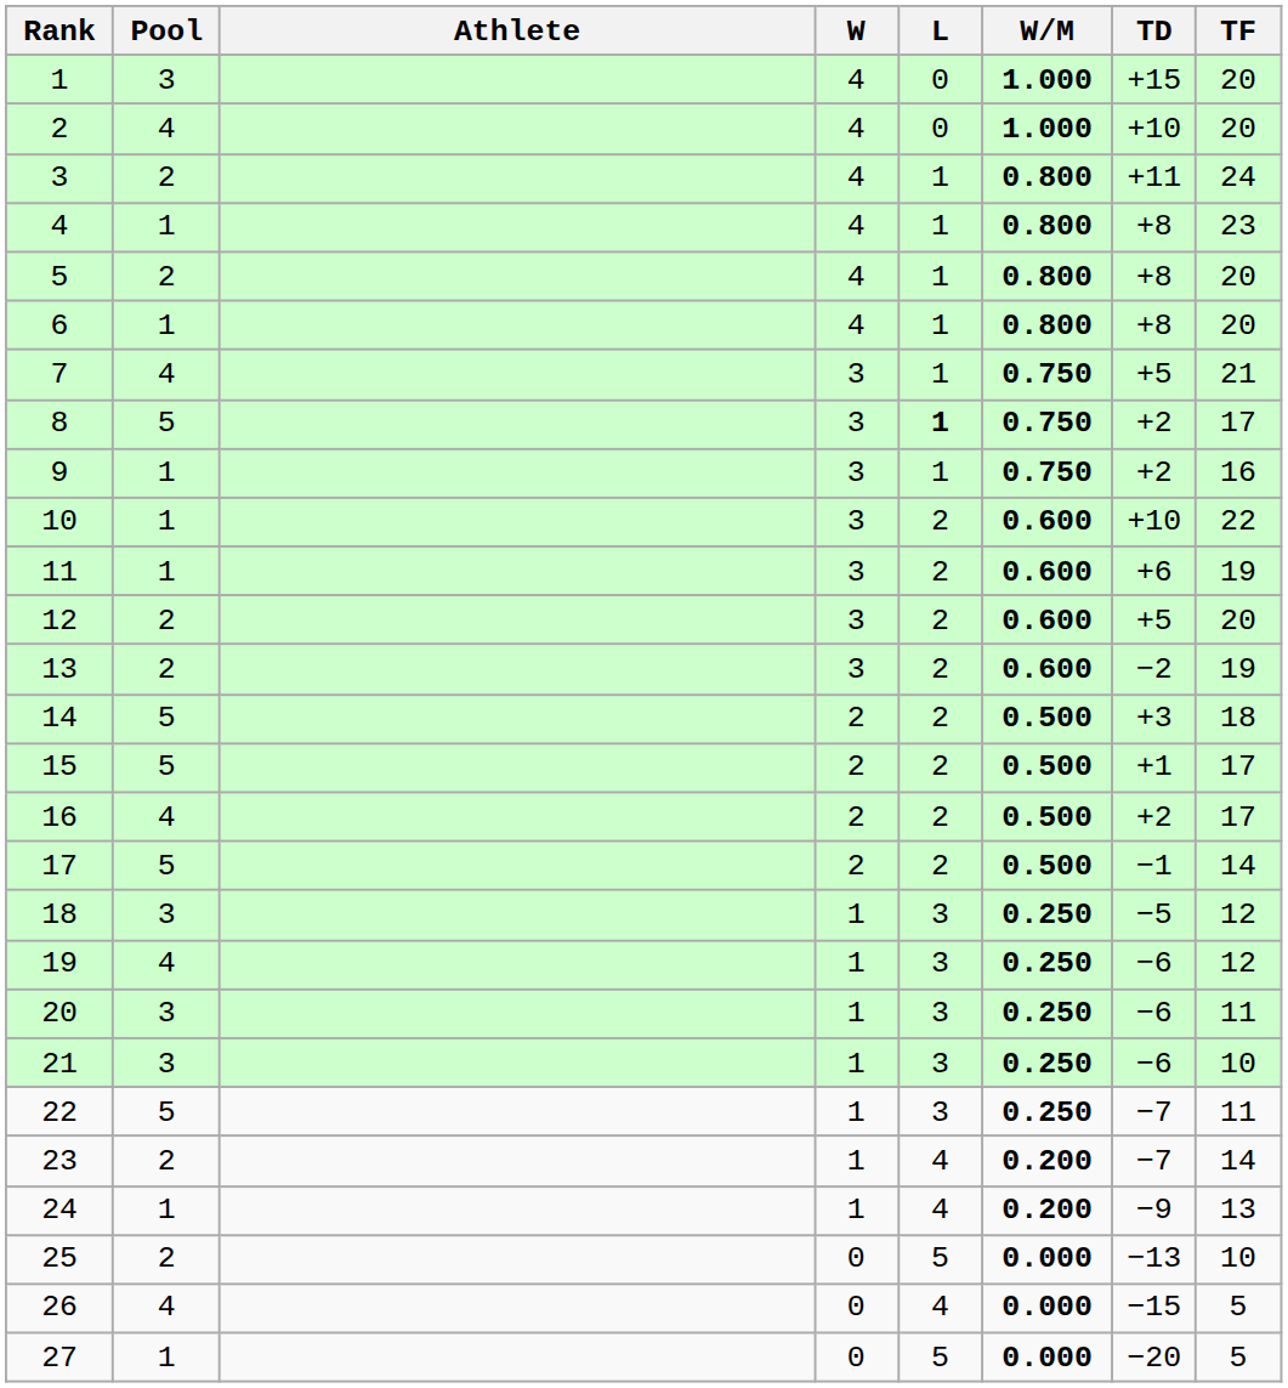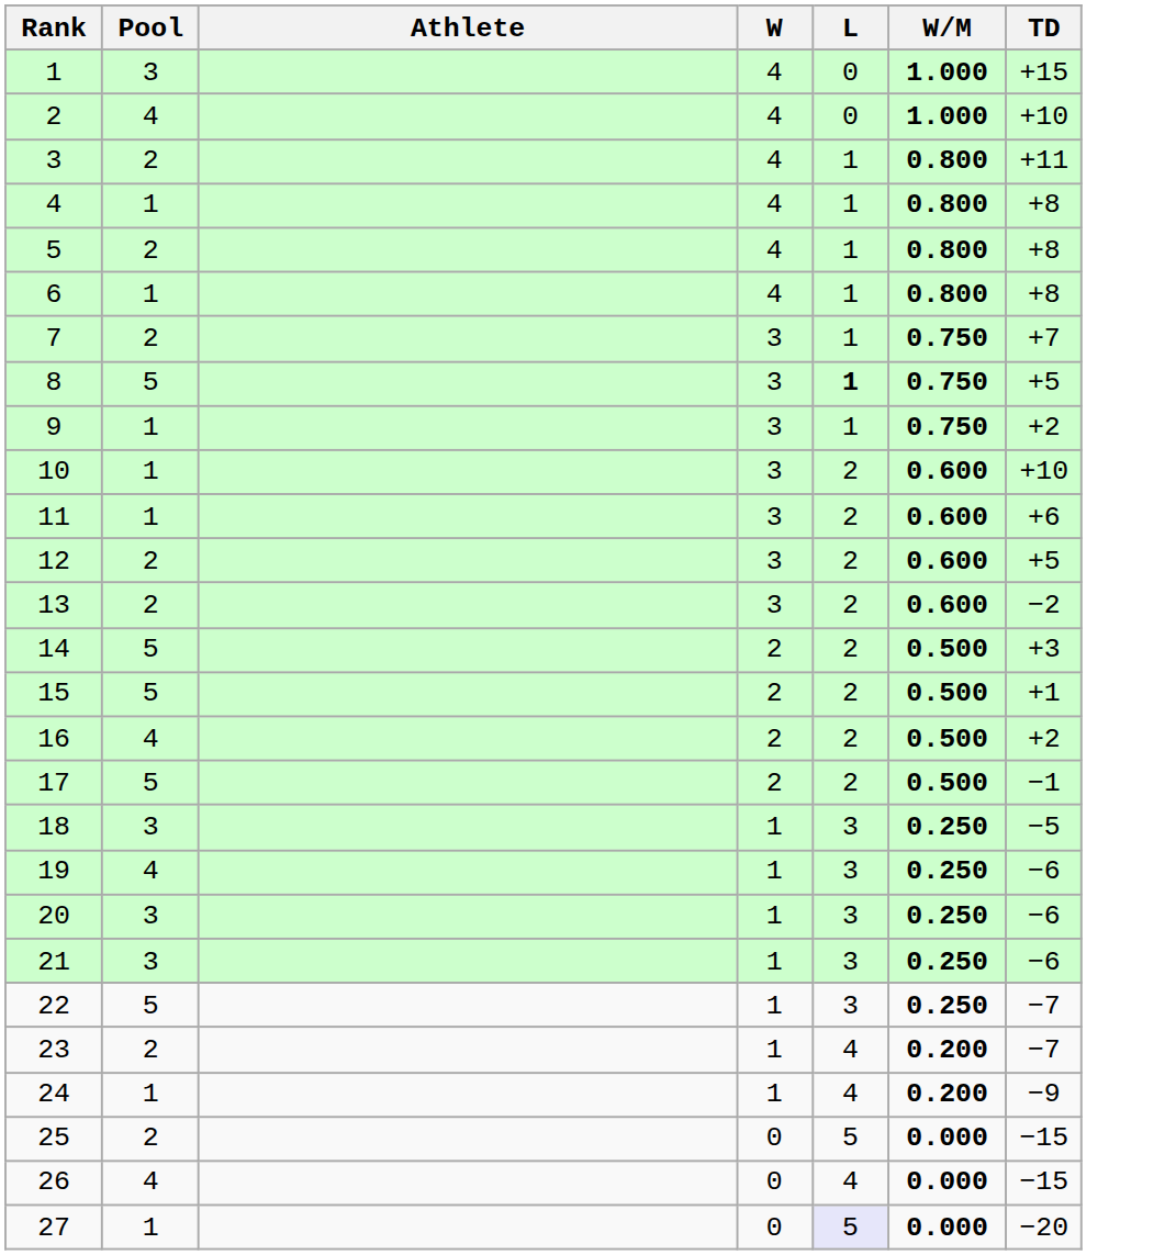- column: TF | 20 | 20 | 24 | 23 | 20 | 20 | 21 | 17 | 16 | 22 | 19 | 20 | 19 | 18 | 17 | 17 | 14 | 12 | 12 | 11 | 10 | 11 | 14 | 13 | 10 | 5 | 5
7 | Pool: 4 -> 2
7 | TD: +5 -> +7
8 | TD: +2 -> +5
25 | TD: −13 -> −15
27 | L: no background -> lavender background
